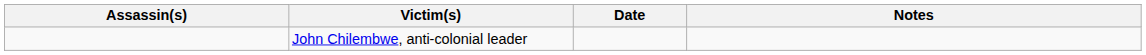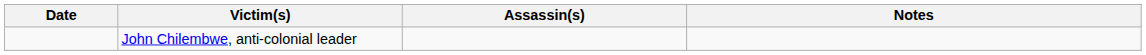columns swapped: Date <-> Assassin(s)
